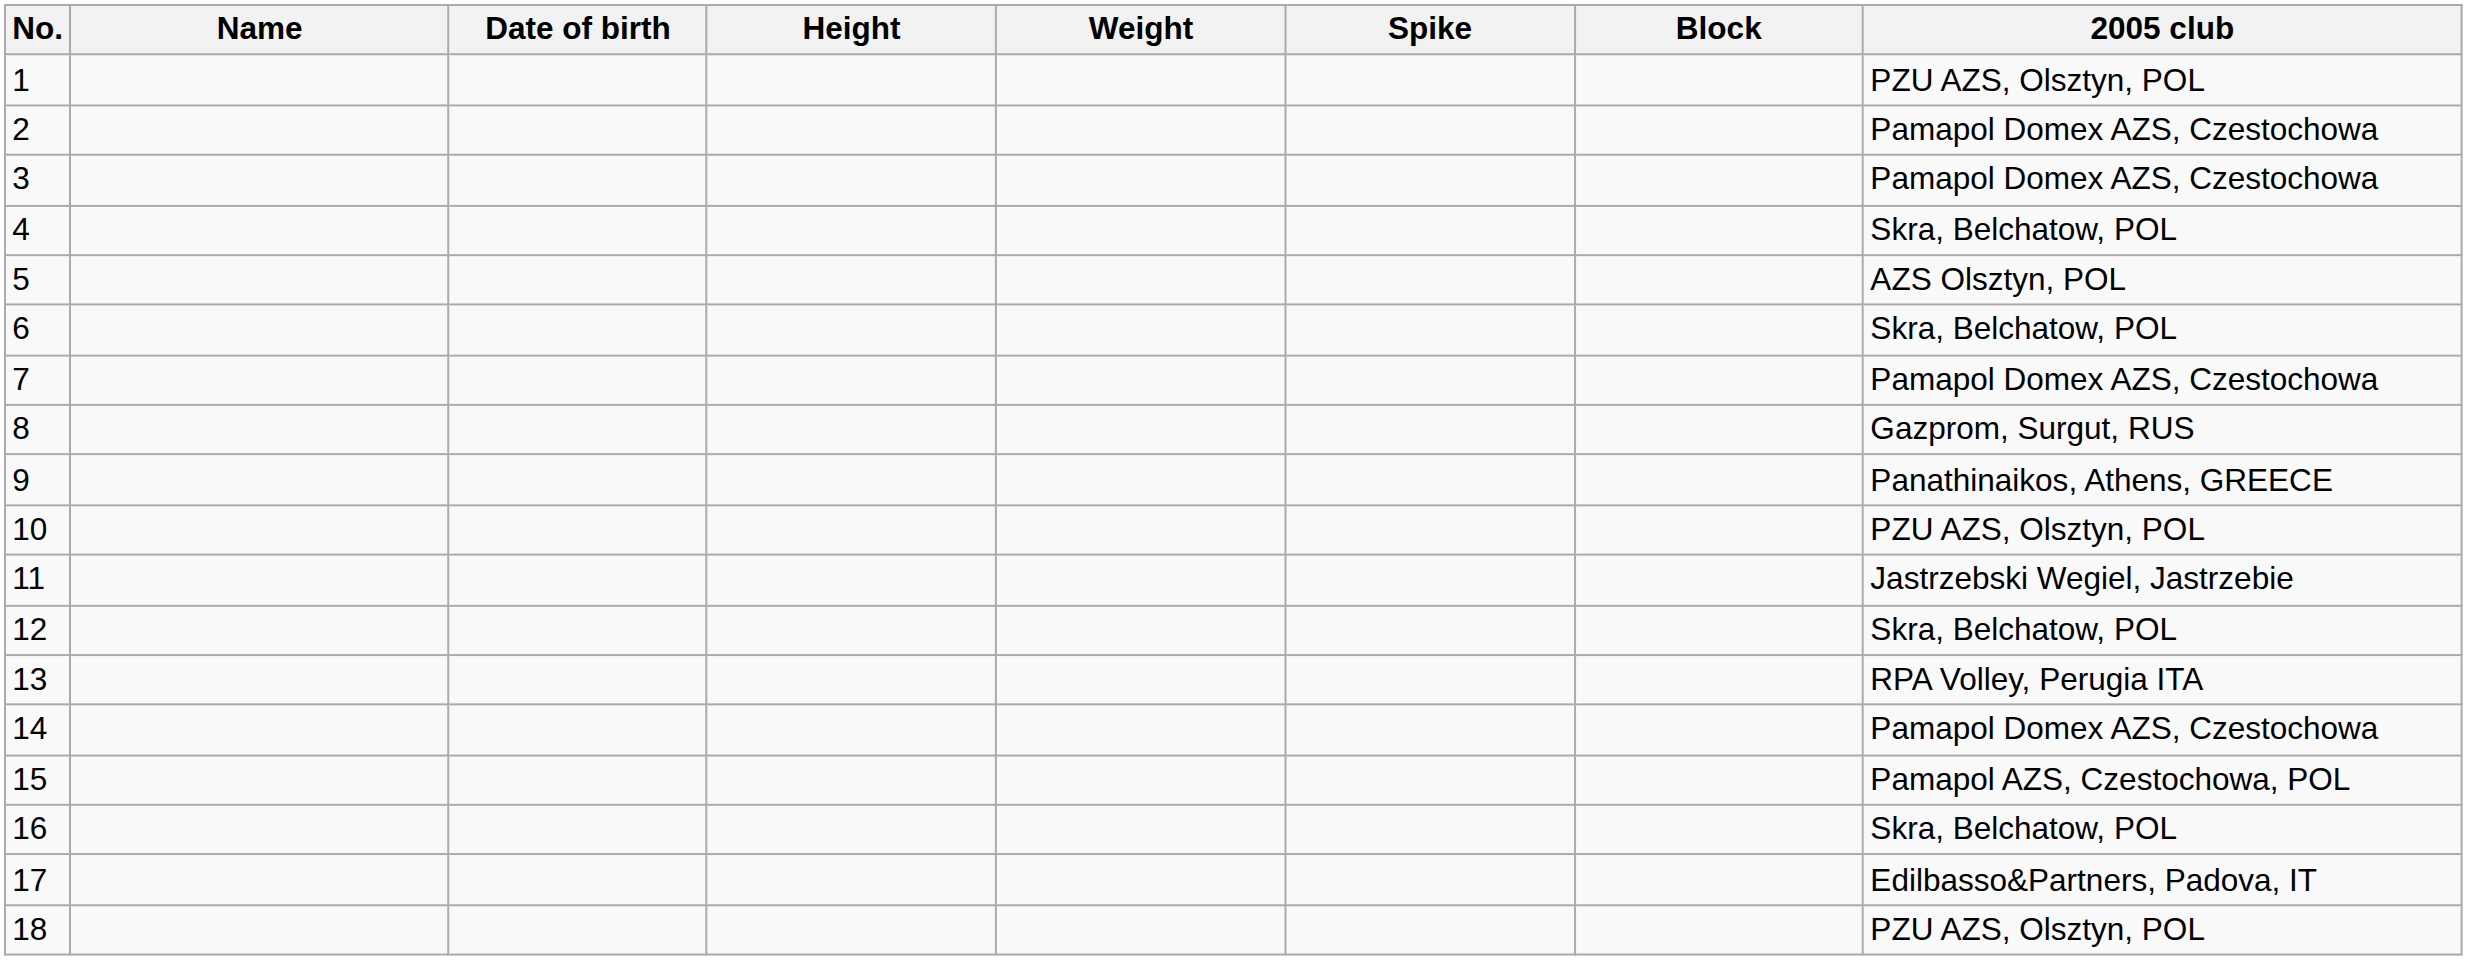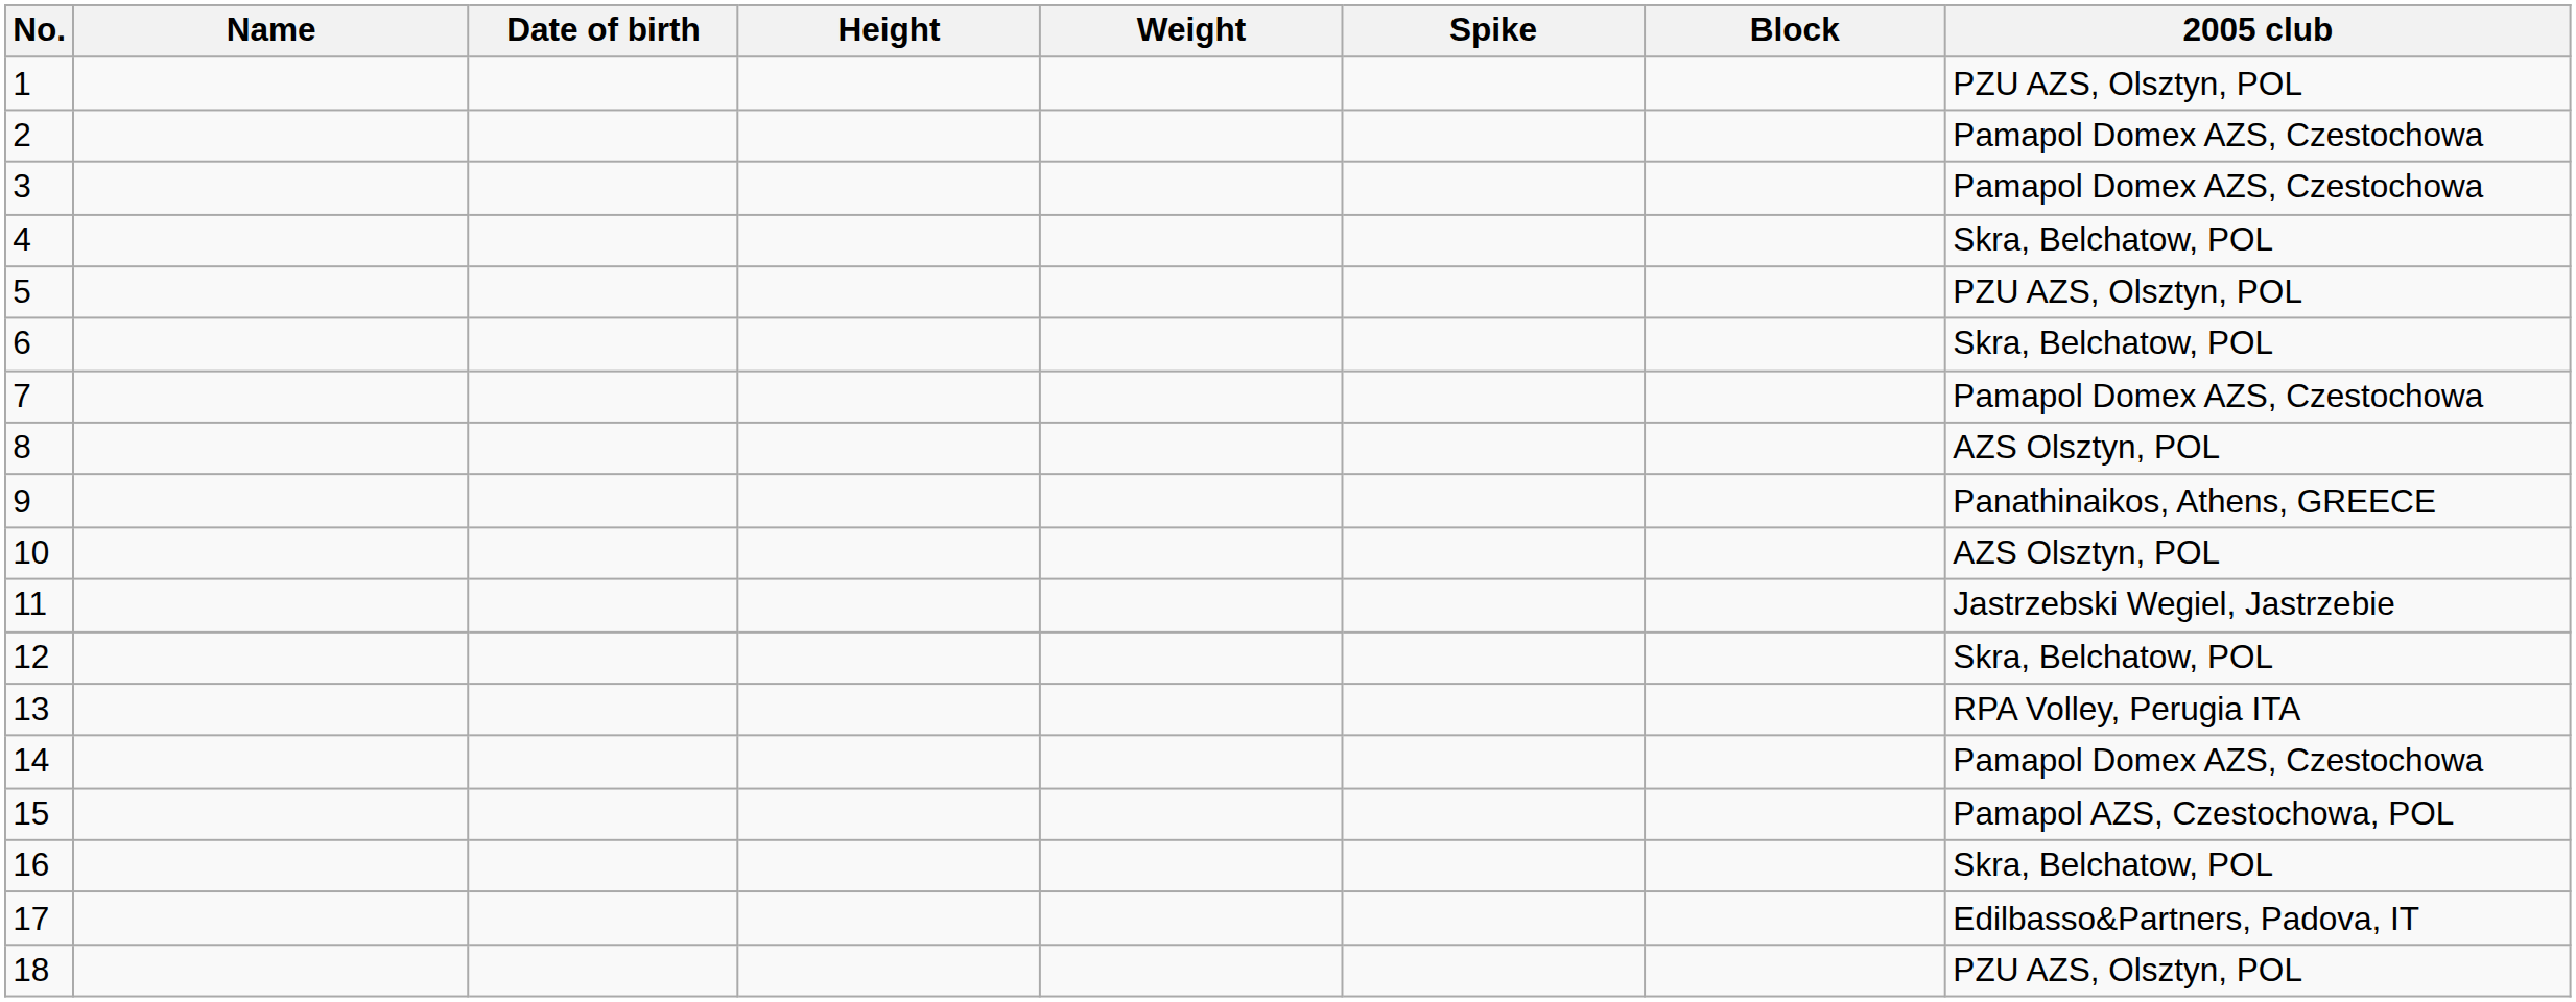5 | 2005 club: AZS Olsztyn, POL -> PZU AZS, Olsztyn, POL
8 | 2005 club: Gazprom, Surgut, RUS -> AZS Olsztyn, POL
10 | 2005 club: PZU AZS, Olsztyn, POL -> AZS Olsztyn, POL
